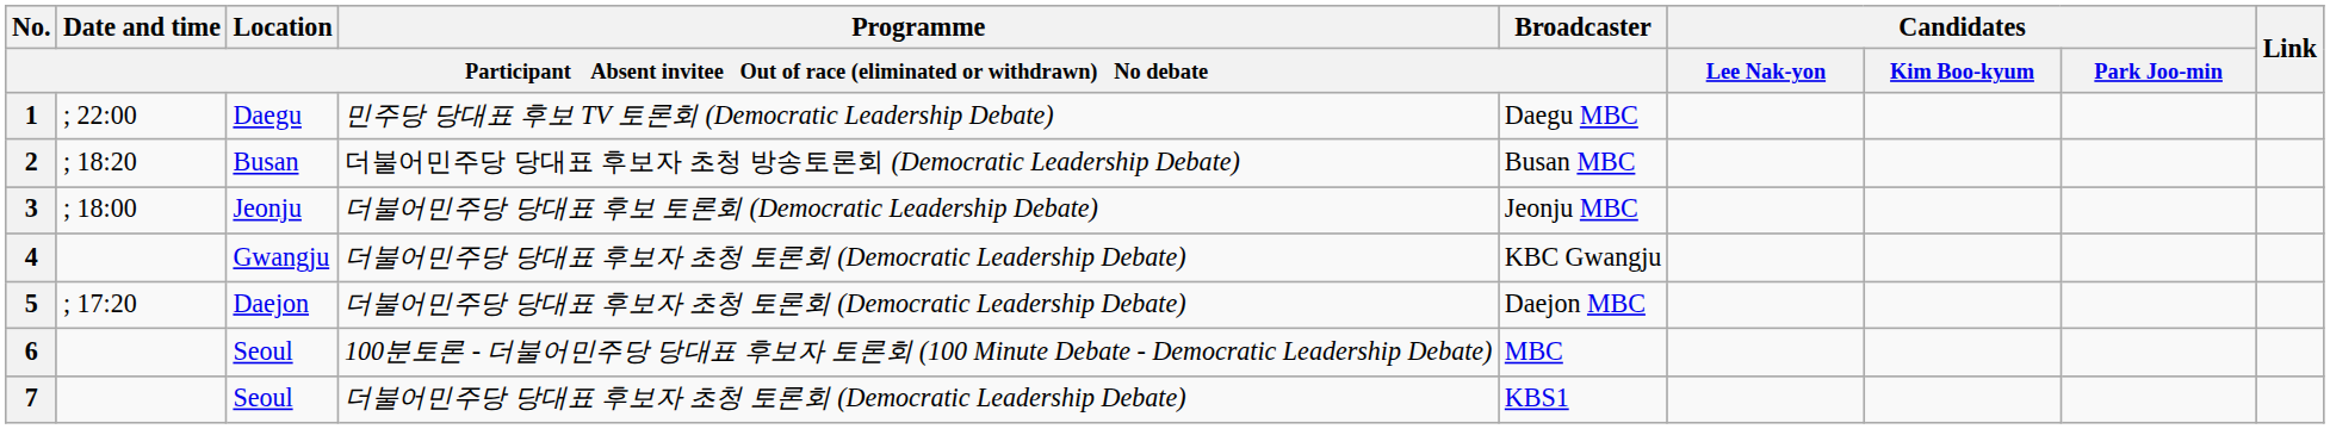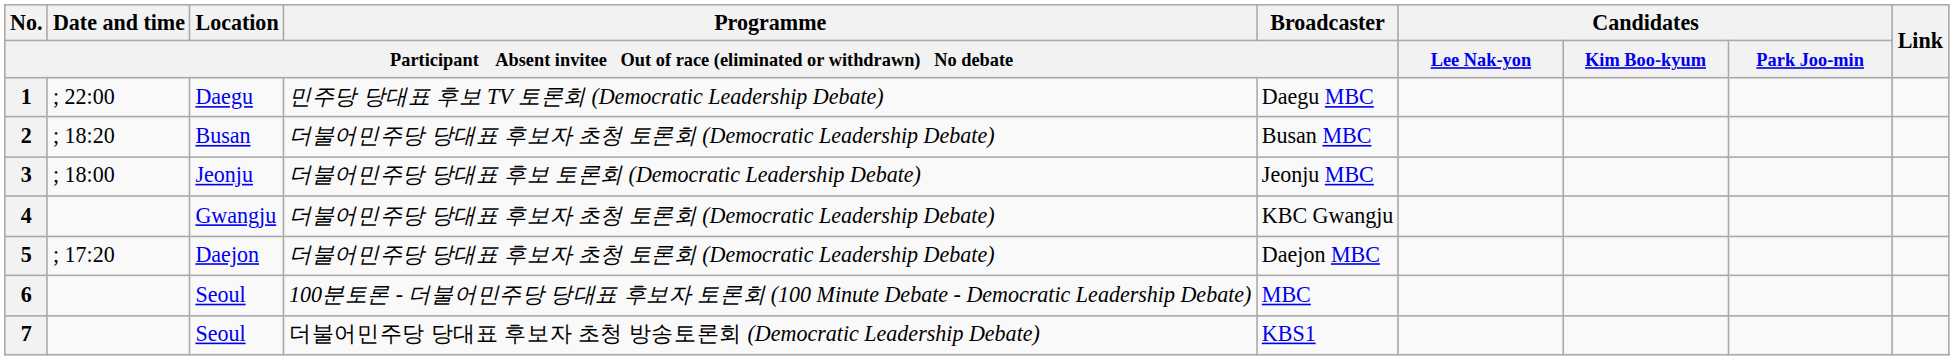2 | column 4: 더불어민주당 당대표 후보자 초청 방송토론회 (Democratic Leadership Debate) -> 더불어민주당 당대표 후보자 초청 토론회 (Democratic Leadership Debate)
7 | column 4: 더불어민주당 당대표 후보자 초청 토론회 (Democratic Leadership Debate) -> 더불어민주당 당대표 후보자 초청 방송토론회 (Democratic Leadership Debate)
